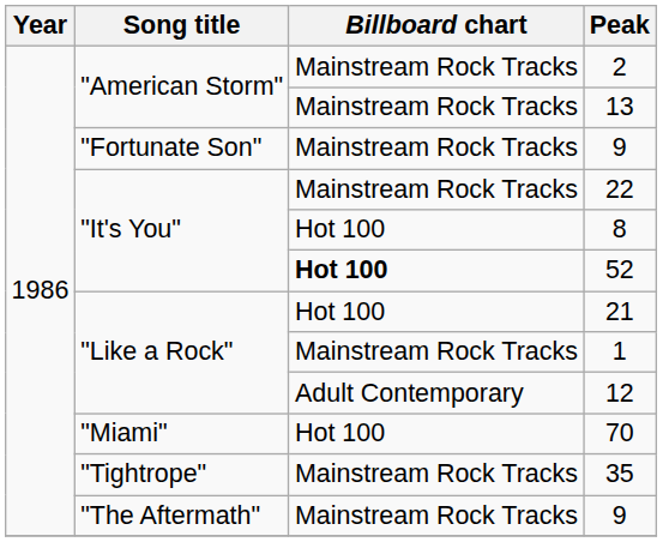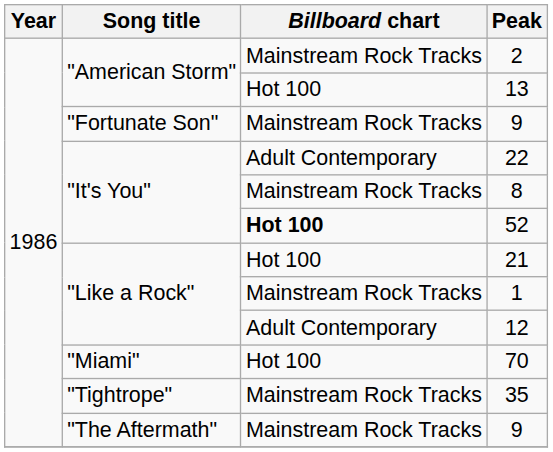13 | Billboard chart: Mainstream Rock Tracks -> Hot 100
22 | Billboard chart: Mainstream Rock Tracks -> Adult Contemporary
8 | Billboard chart: Hot 100 -> Mainstream Rock Tracks
